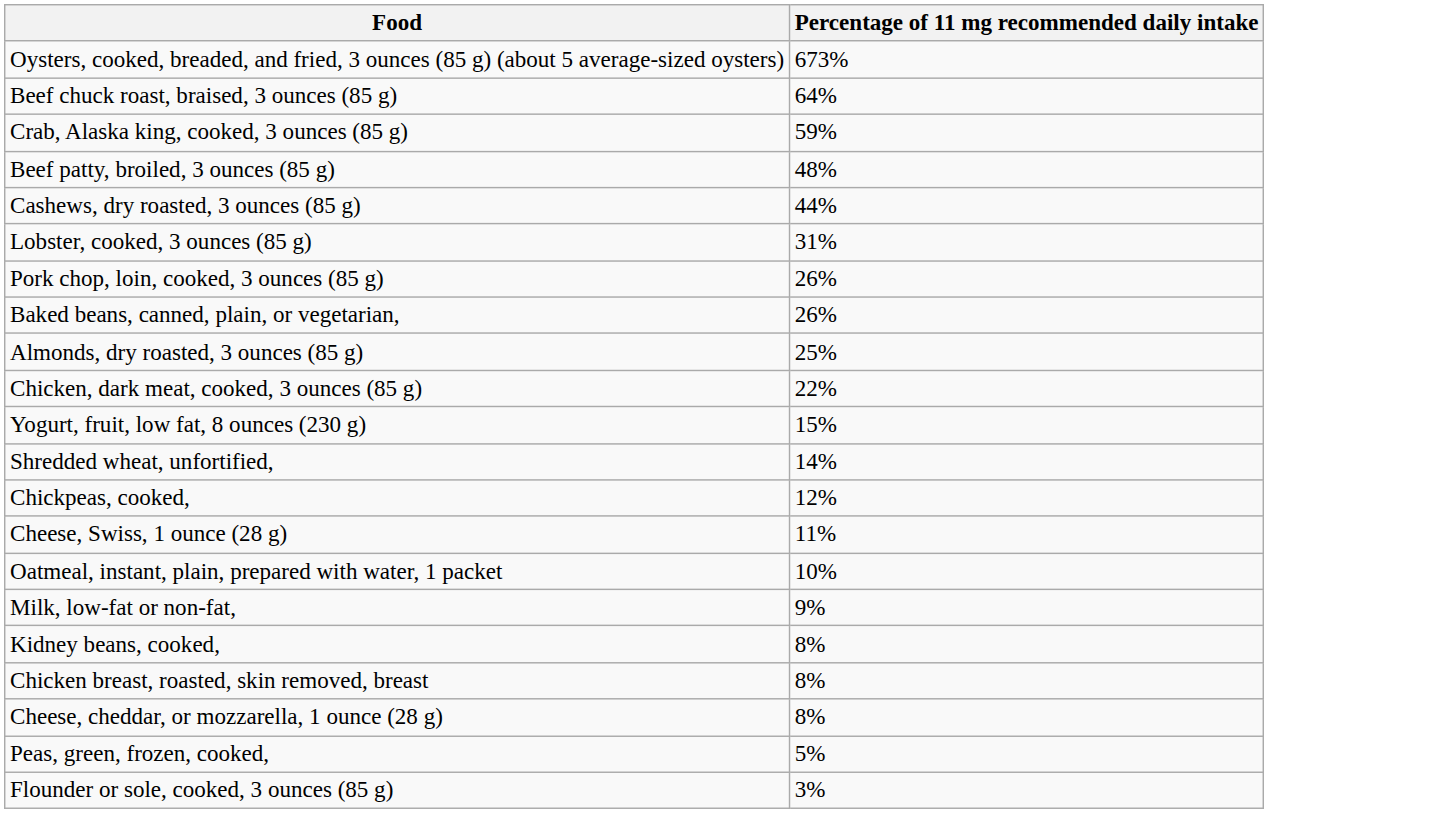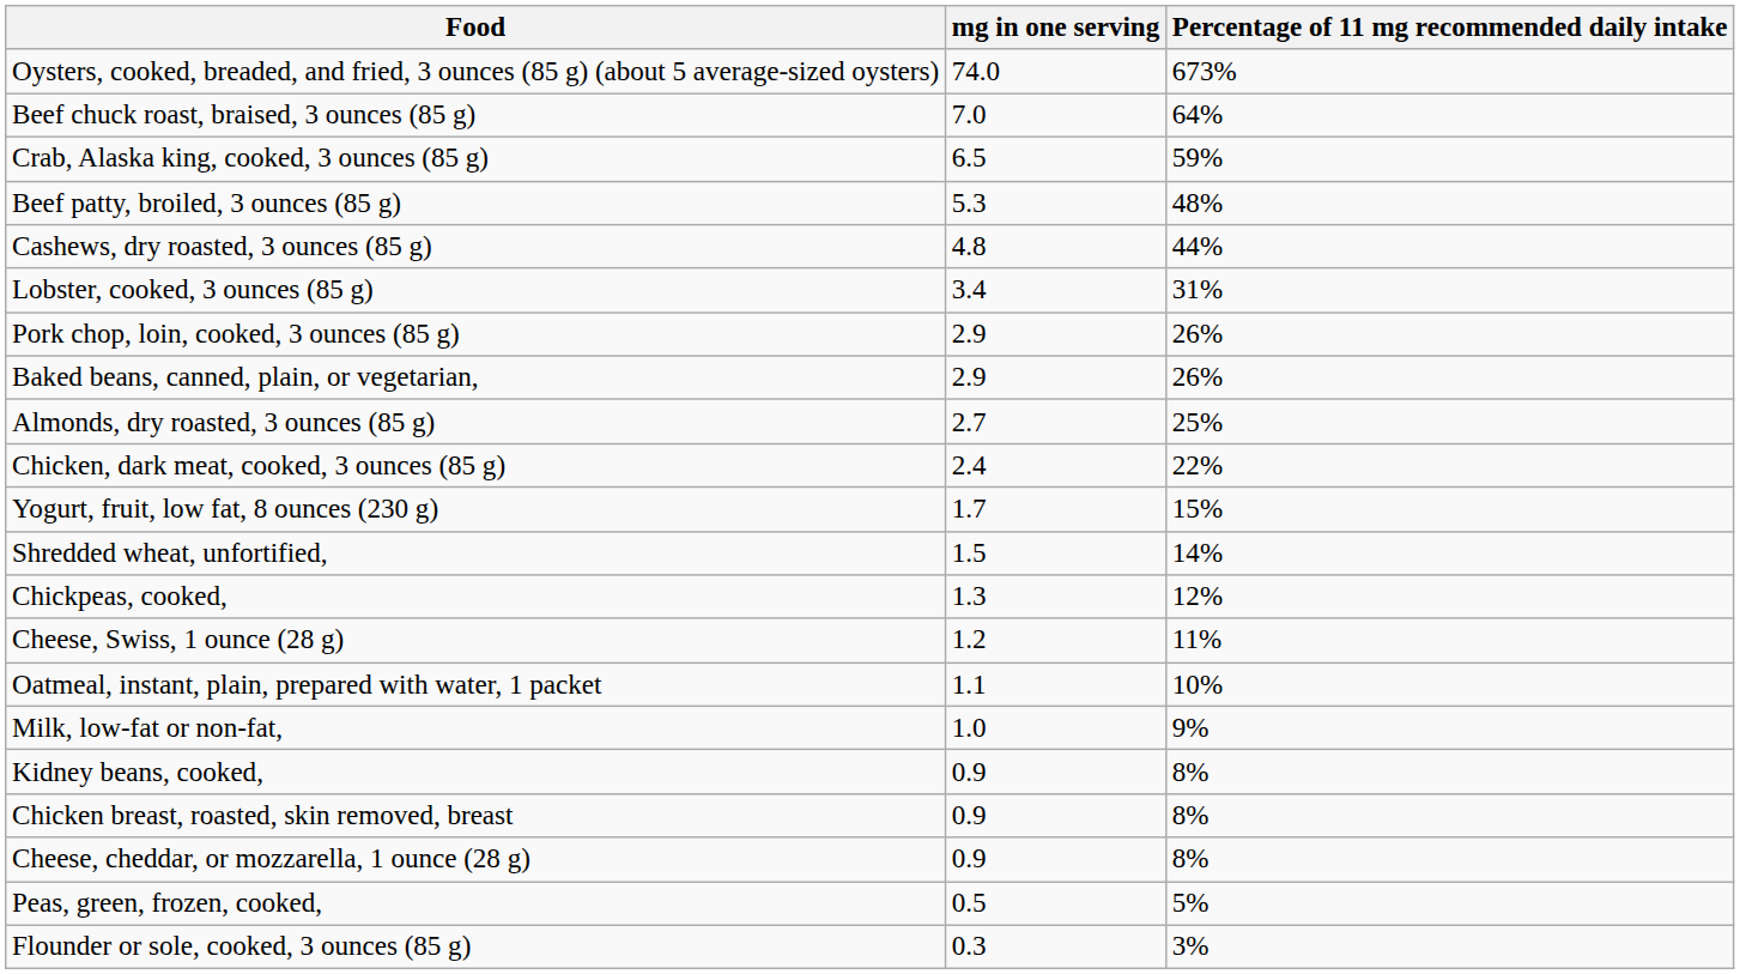+ column: mg in one serving | 74.0 | 7.0 | 6.5 | 5.3 | 4.8 | 3.4 | 2.9 | 2.9 | 2.7 | 2.4 | 1.7 | 1.5 | 1.3 | 1.2 | 1.1 | 1.0 | 0.9 | 0.9 | 0.9 | 0.5 | 0.3
